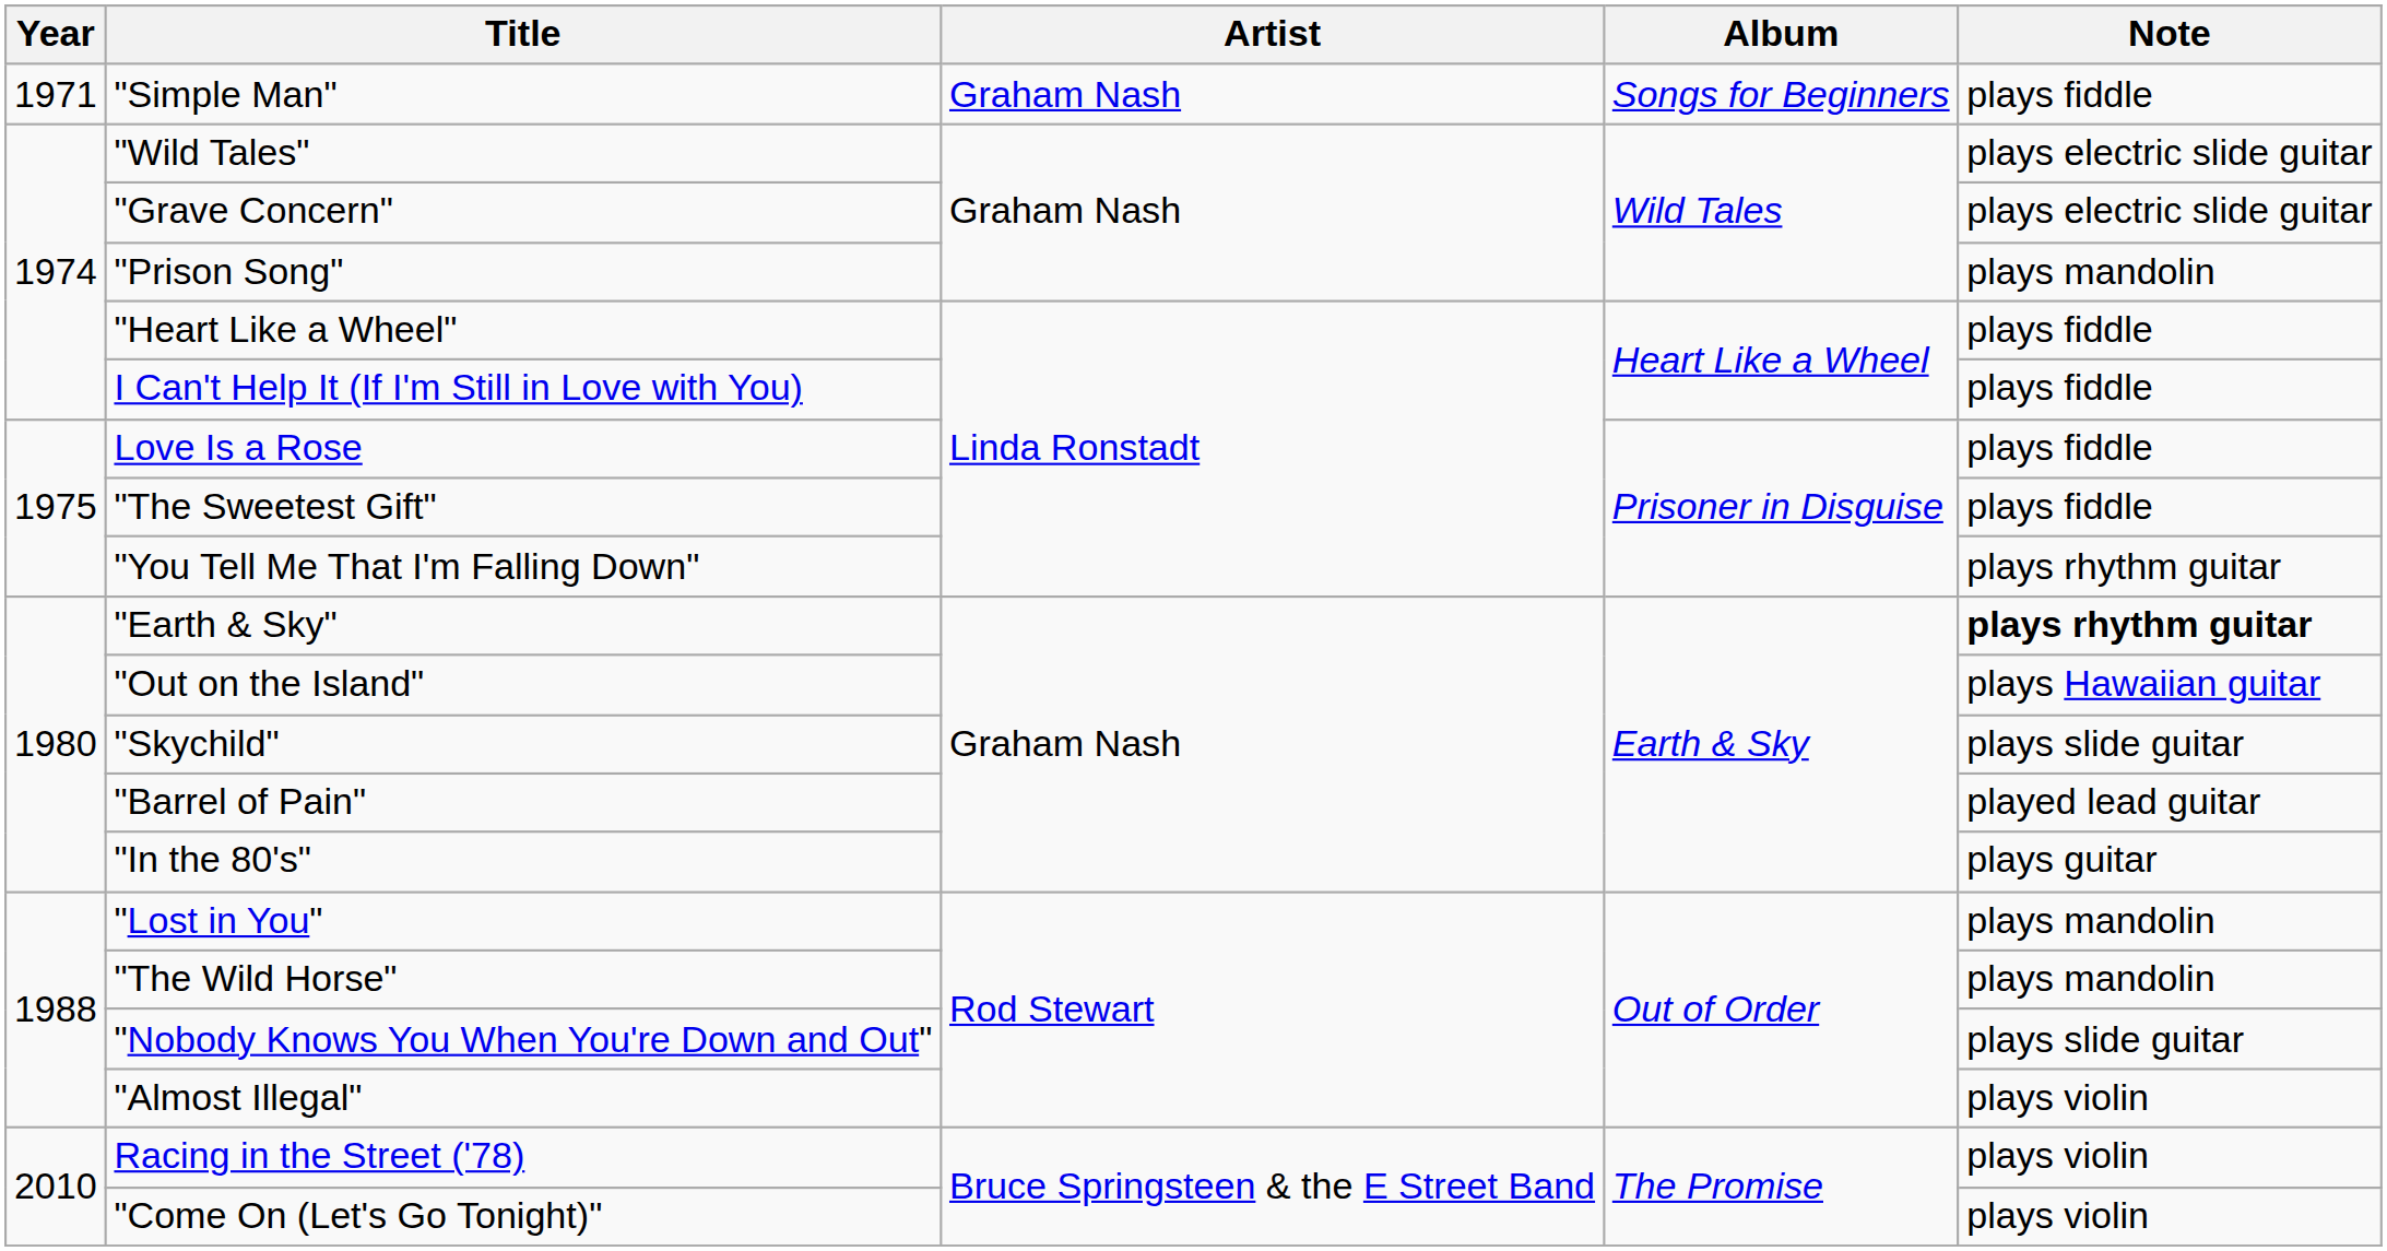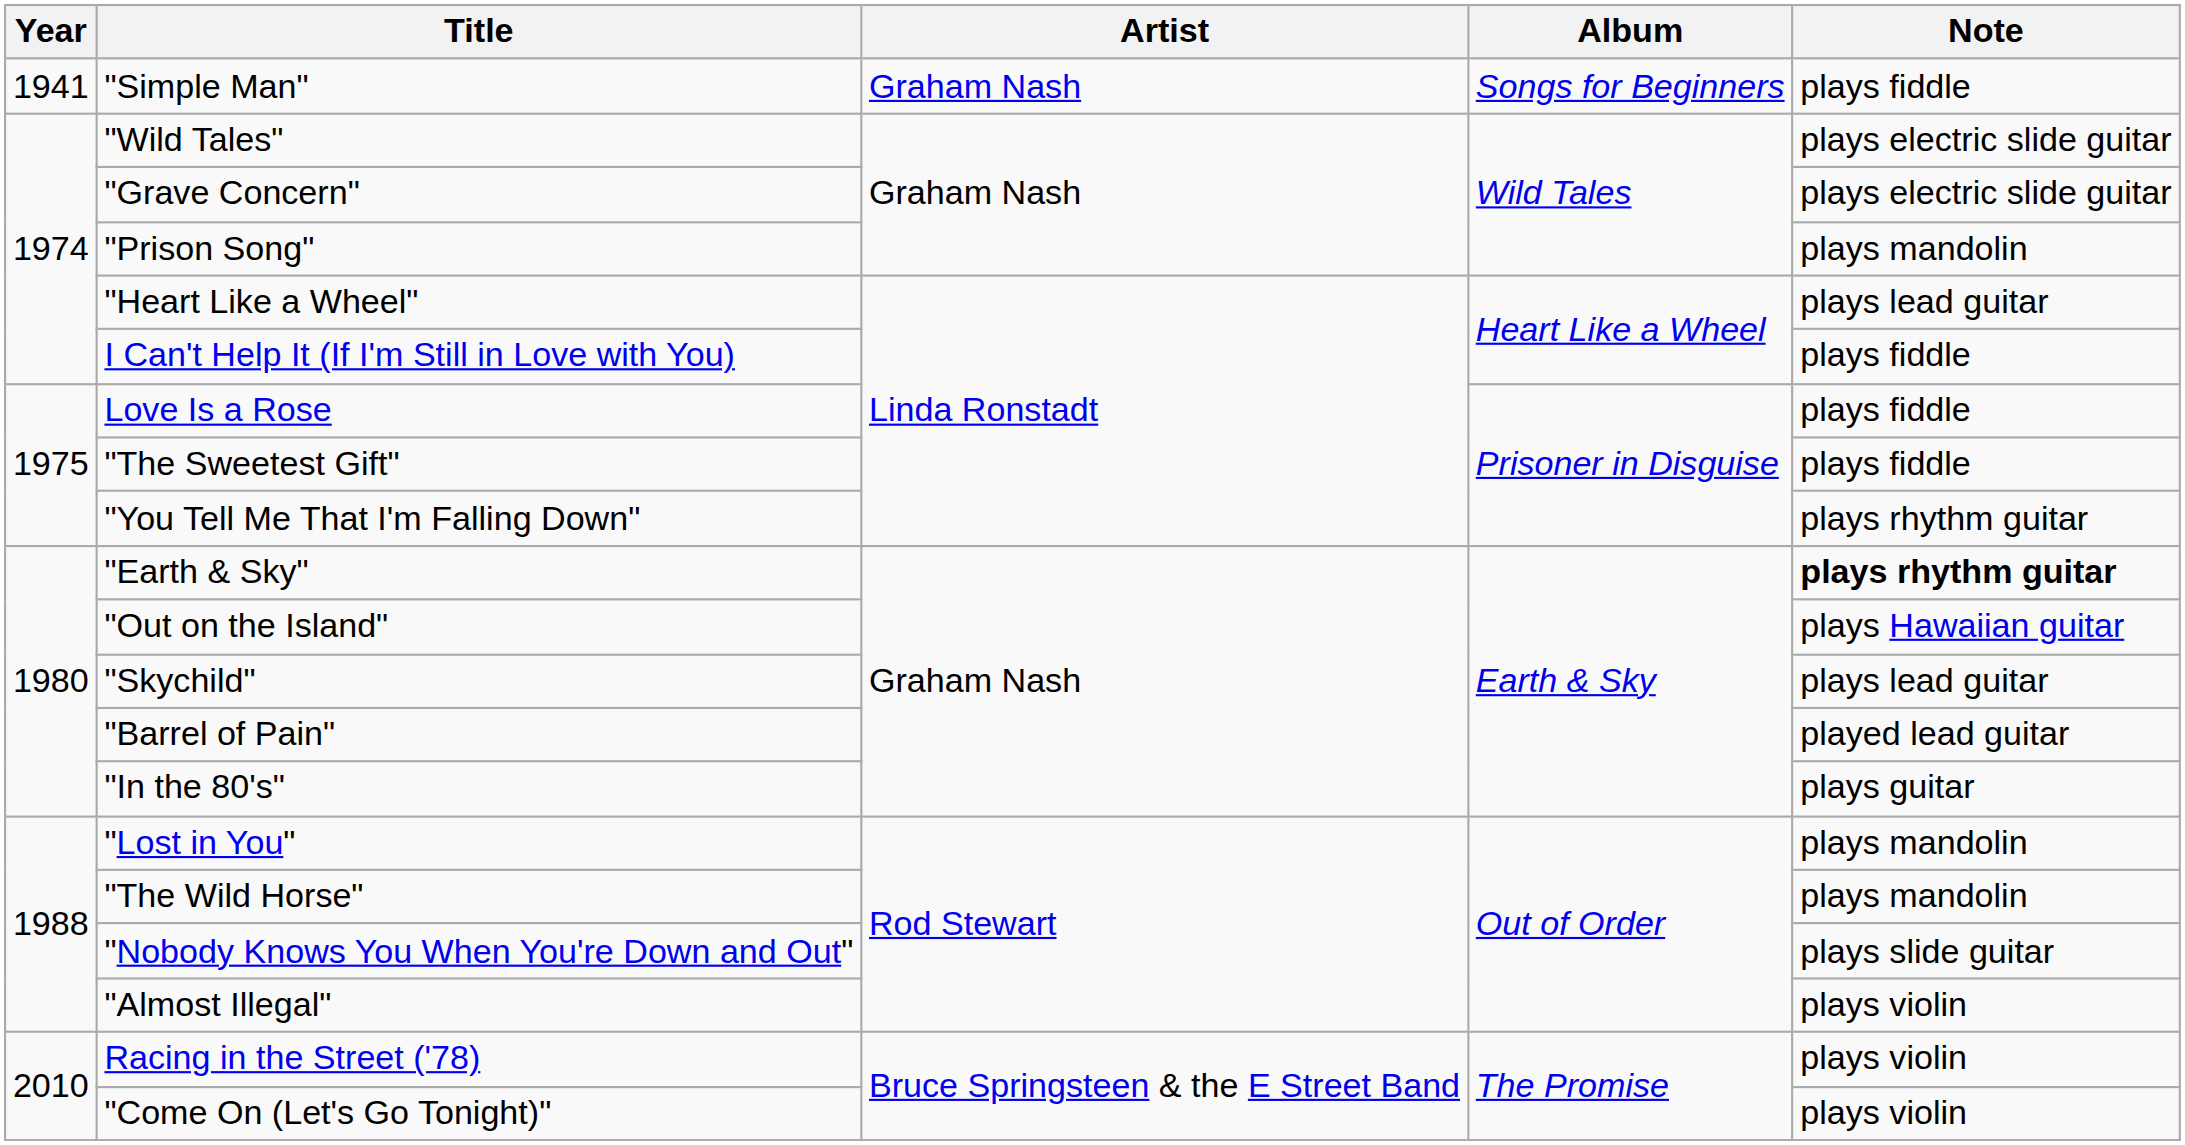"Simple Man" | Year: 1971 -> 1941
"Heart Like a Wheel" | Note: plays fiddle -> plays lead guitar
"Skychild" | Note: plays slide guitar -> plays lead guitar
